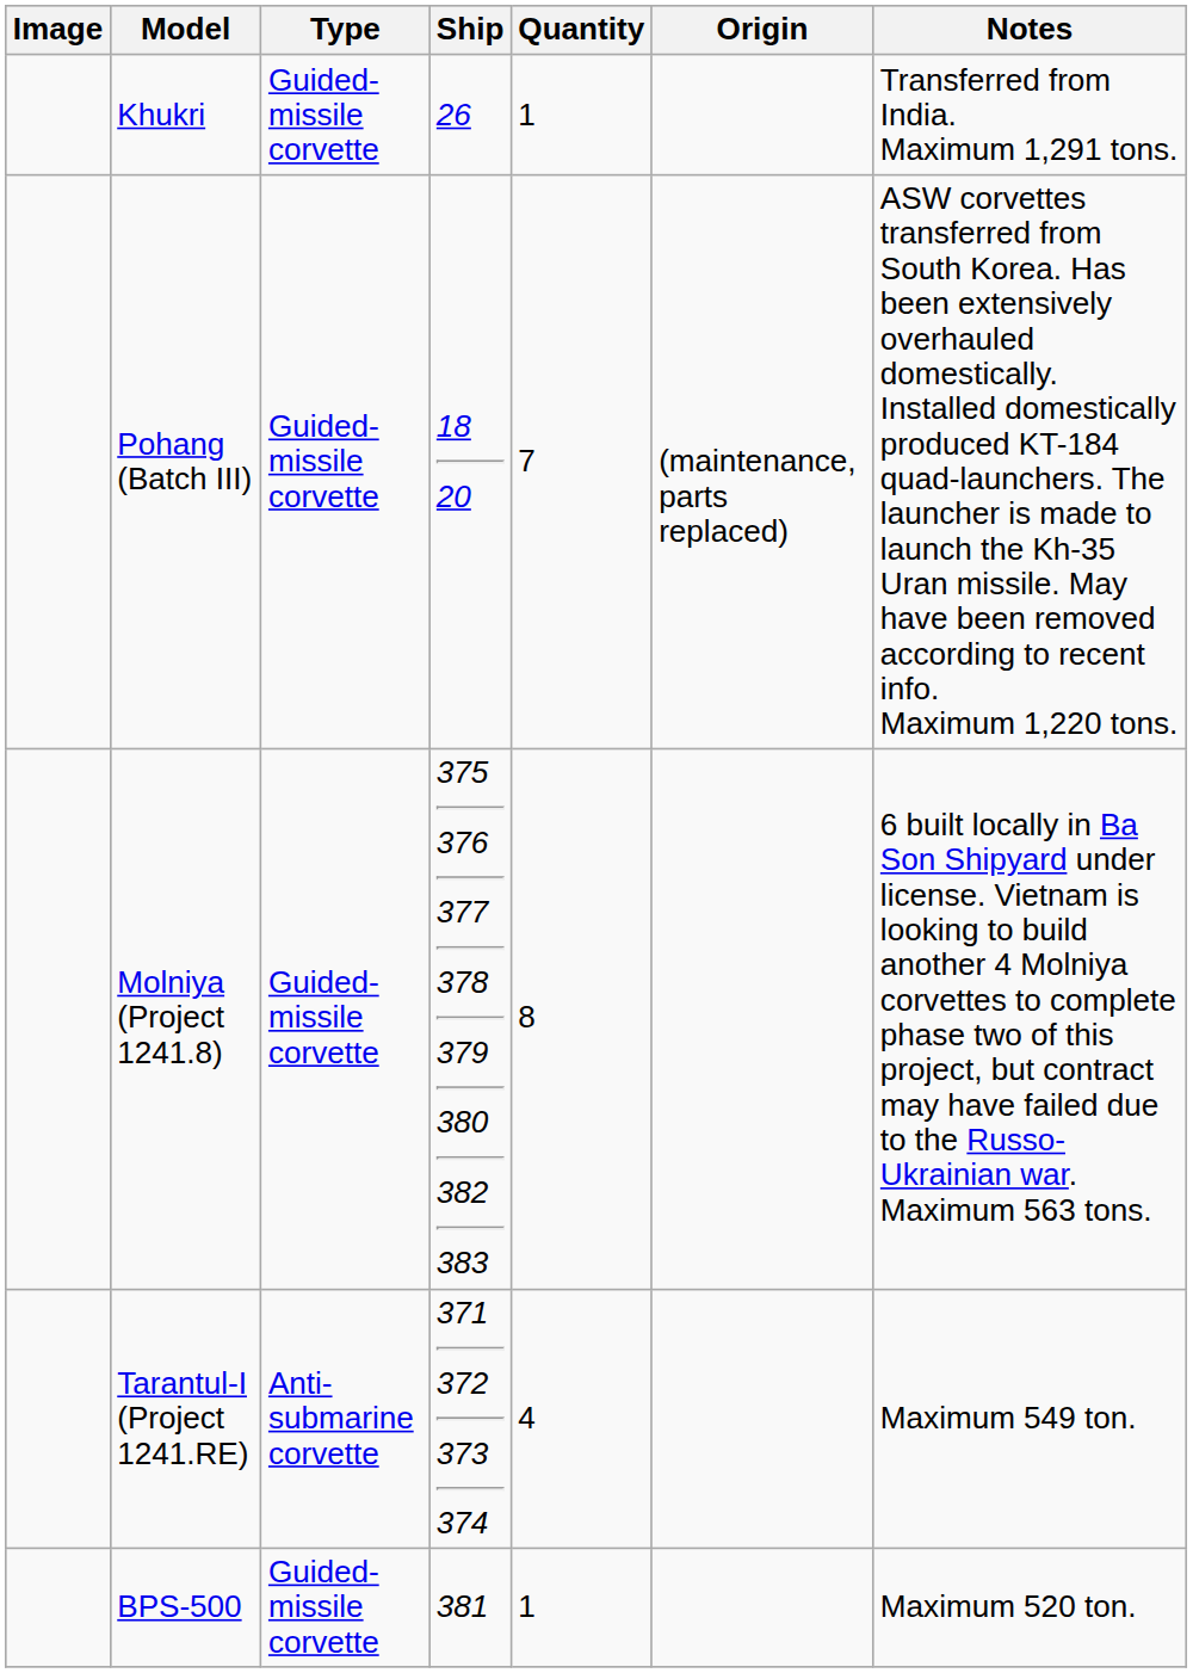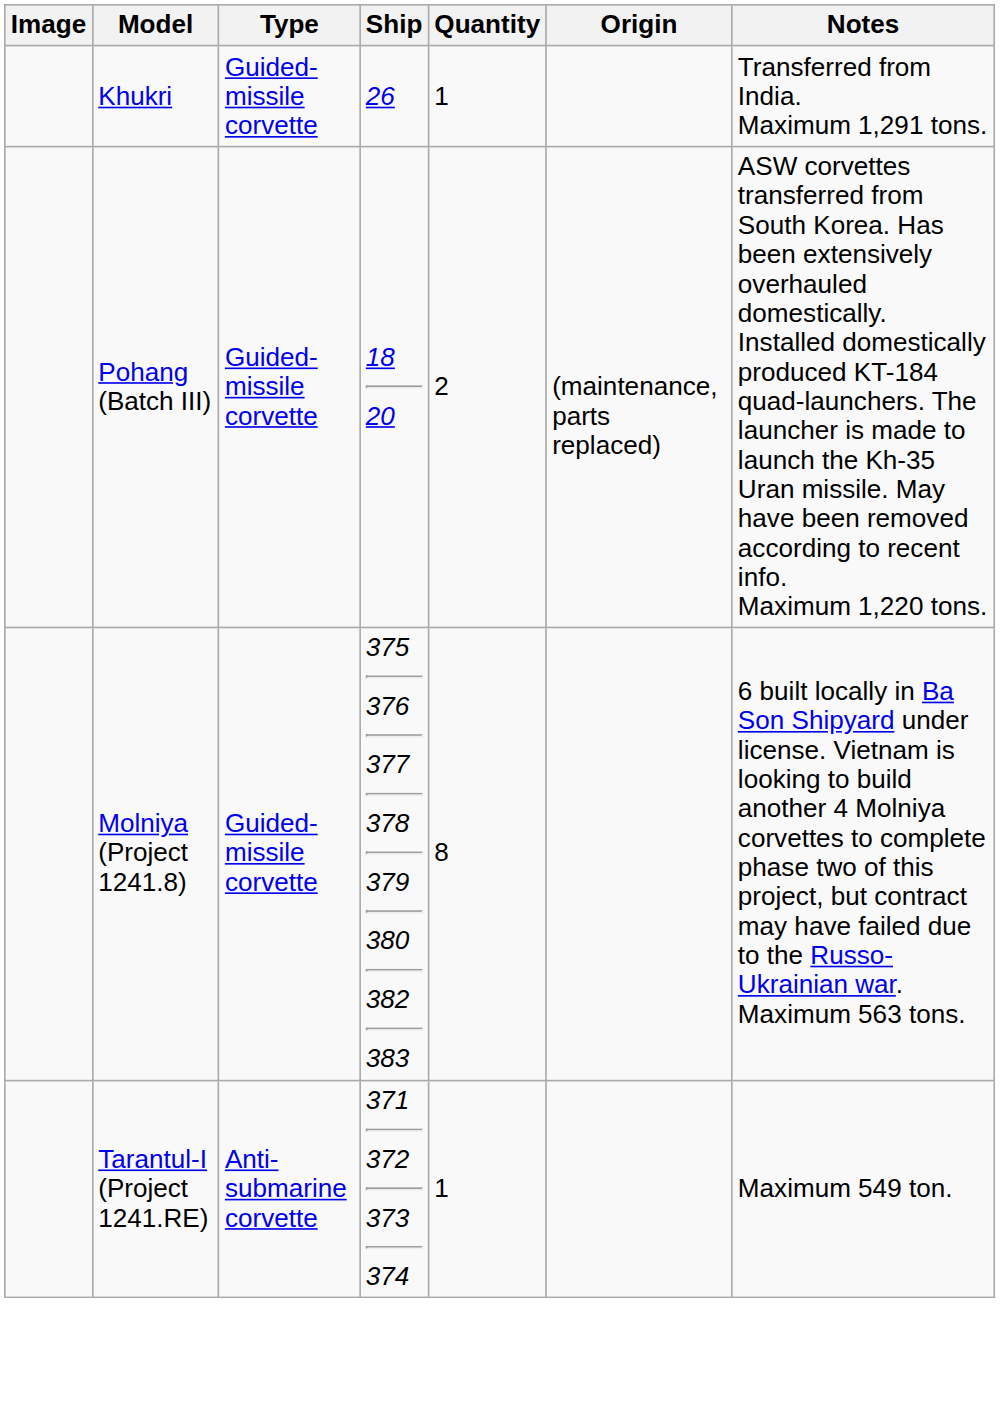Pohang (Batch III) | Quantity: 7 -> 2
Tarantul-I (Project 1241.RE) | Quantity: 4 -> 1
- row: BPS-500 | Guided-missile corvette | 381 | 1 | Maximum 520 ton.
